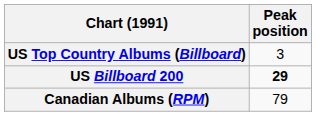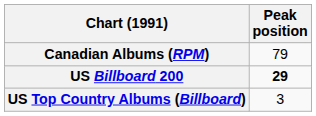rows swapped: Canadian Albums (RPM) <-> US Top Country Albums (Billboard)
